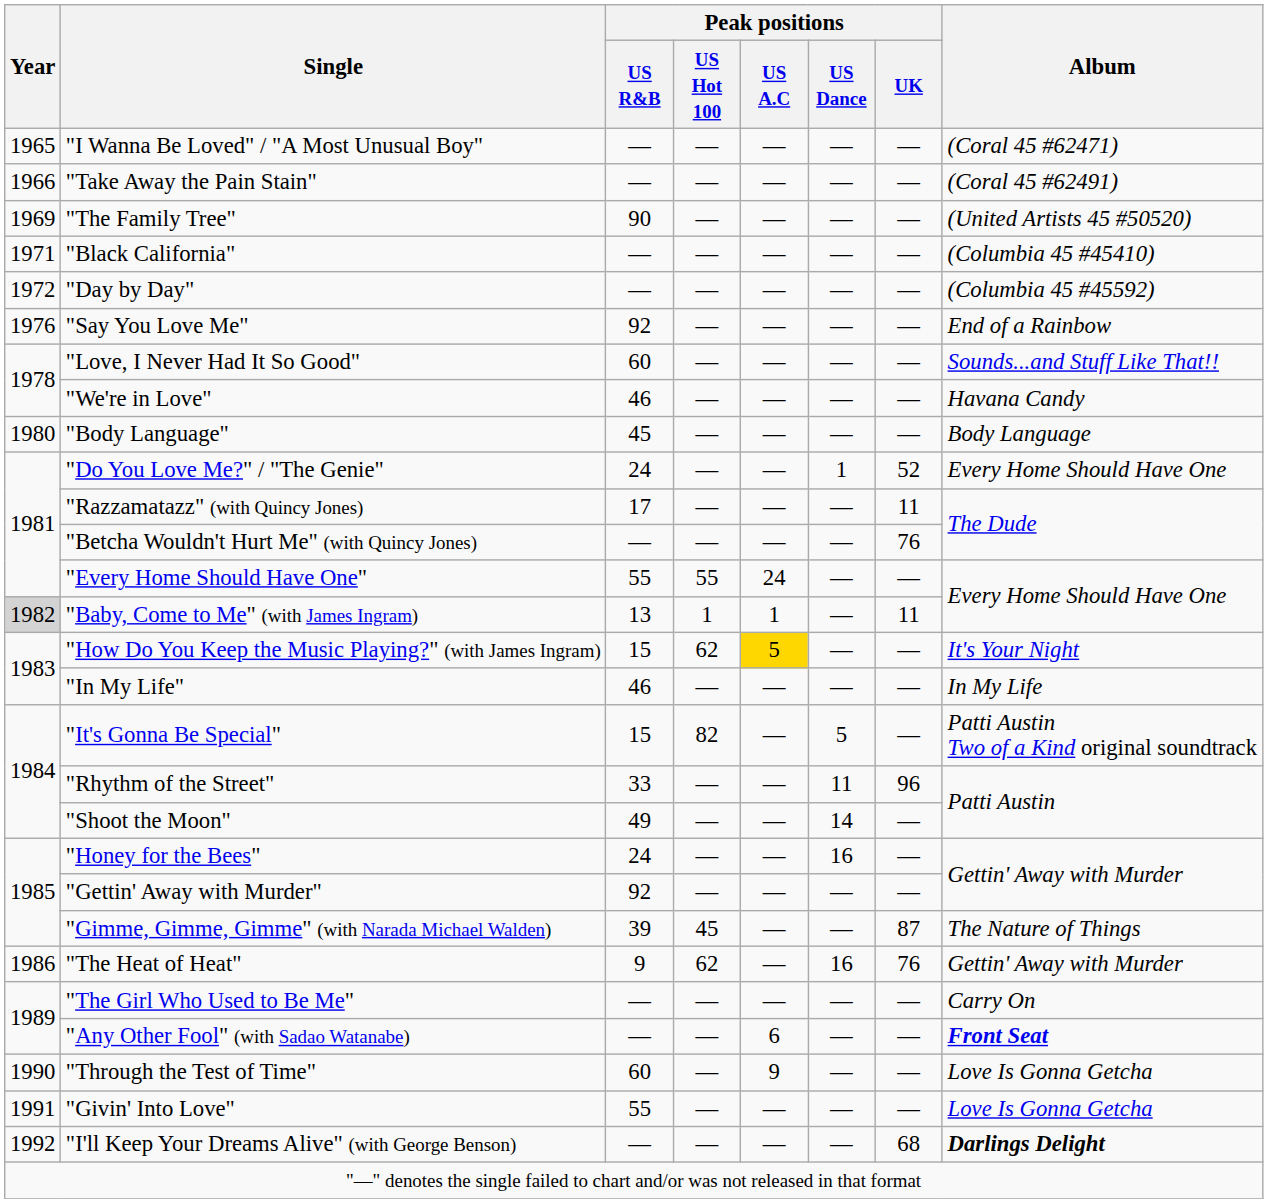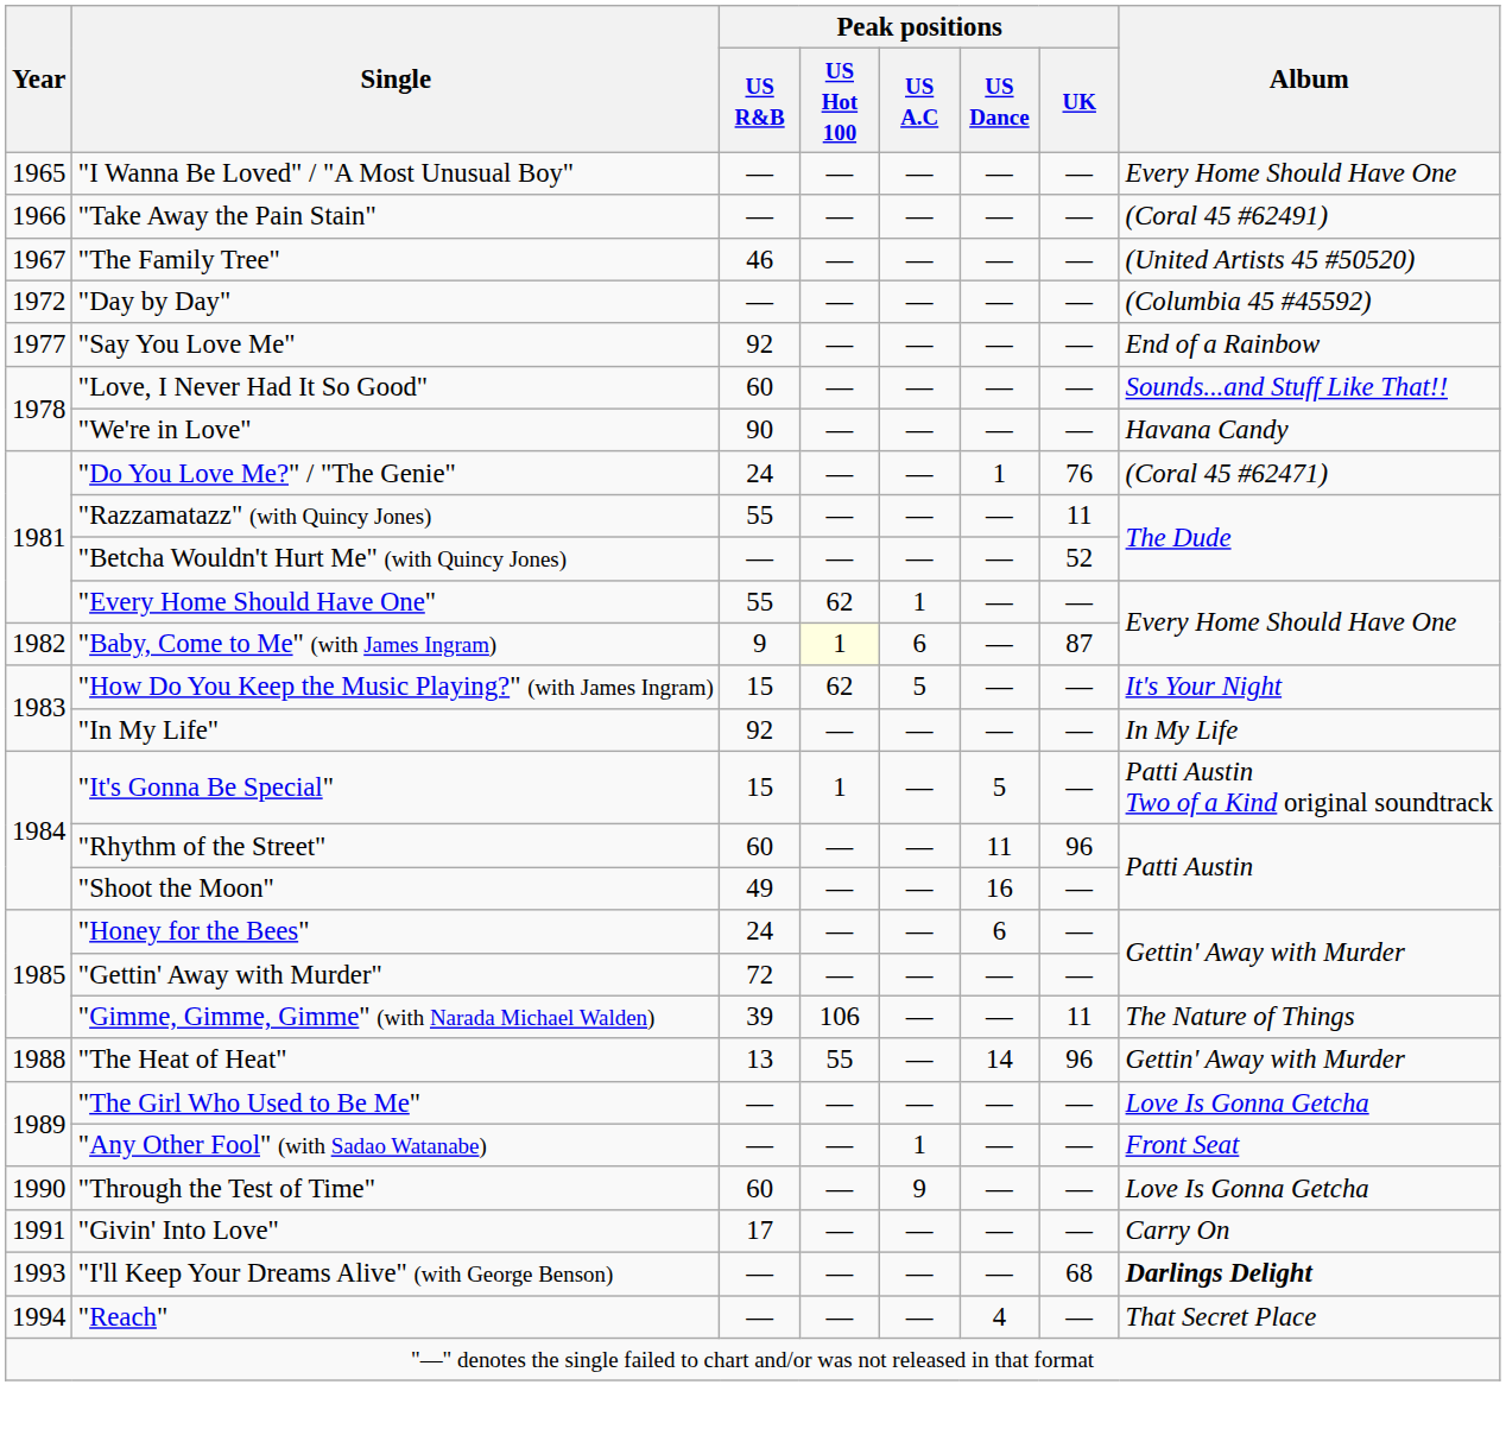"I Wanna Be Loved" / "A Most Unusual Boy" | Album: (Coral 45 #62471) -> Every Home Should Have One
"The Family Tree" | Year: 1969 -> 1967
"The Family Tree" | Peak positions / US R&B: 90 -> 46
- row: 1971 | "Black California" | — | — | — | — | — | (Columbia 45 #45410)
"Say You Love Me" | Year: 1976 -> 1977
"We're in Love" | Peak positions / US R&B: 46 -> 90
- row: 1980 | "Body Language" | 45 | — | — | — | — | Body Language
"Do You Love Me?" / "The Genie" | Peak positions / UK: 52 -> 76
"Do You Love Me?" / "The Genie" | Album: Every Home Should Have One -> (Coral 45 #62471)
"Razzamatazz" (with Quincy Jones) | Peak positions / US R&B: 17 -> 55
"Betcha Wouldn't Hurt Me" (with Quincy Jones) | Peak positions / UK: 76 -> 52
"Every Home Should Have One" | Peak positions / US Hot 100: 55 -> 62
"Every Home Should Have One" | Peak positions / US A.C: 24 -> 1
"Baby, Come to Me" (with James Ingram) | Year: lightgrey background -> no background
"Baby, Come to Me" (with James Ingram) | Peak positions / US R&B: 13 -> 9
"Baby, Come to Me" (with James Ingram) | Peak positions / US Hot 100: no background -> lightyellow background
"Baby, Come to Me" (with James Ingram) | Peak positions / US A.C: 1 -> 6
"Baby, Come to Me" (with James Ingram) | Peak positions / UK: 11 -> 87
"How Do You Keep the Music Playing?" (with James Ingram) | Peak positions / US A.C: gold background -> no background
"In My Life" | Peak positions / US R&B: 46 -> 92
"It's Gonna Be Special" | Peak positions / US Hot 100: 82 -> 1
"Rhythm of the Street" | Peak positions / US R&B: 33 -> 60
"Shoot the Moon" | Peak positions / US Dance: 14 -> 16
"Honey for the Bees" | Peak positions / US Dance: 16 -> 6
"Gettin' Away with Murder" | Peak positions / US R&B: 92 -> 72
"Gimme, Gimme, Gimme" (with Narada Michael Walden) | Peak positions / US Hot 100: 45 -> 106
"Gimme, Gimme, Gimme" (with Narada Michael Walden) | Peak positions / UK: 87 -> 11
"The Heat of Heat" | Year: 1986 -> 1988
"The Heat of Heat" | Peak positions / US R&B: 9 -> 13
"The Heat of Heat" | Peak positions / US Hot 100: 62 -> 55
"The Heat of Heat" | Peak positions / US Dance: 16 -> 14
"The Heat of Heat" | Peak positions / UK: 76 -> 96
"The Girl Who Used to Be Me" | Album: Carry On -> Love Is Gonna Getcha
"Any Other Fool" (with Sadao Watanabe) | Peak positions / US A.C: 6 -> 1
"Any Other Fool" (with Sadao Watanabe) | Album: bold -> normal
"Givin' Into Love" | Peak positions / US R&B: 55 -> 17
"Givin' Into Love" | Album: Love Is Gonna Getcha -> Carry On
"I'll Keep Your Dreams Alive" (with George Benson) | Year: 1992 -> 1993
+ row: 1994 | "Reach" | — | — | — | 4 | — | That Secret Place
